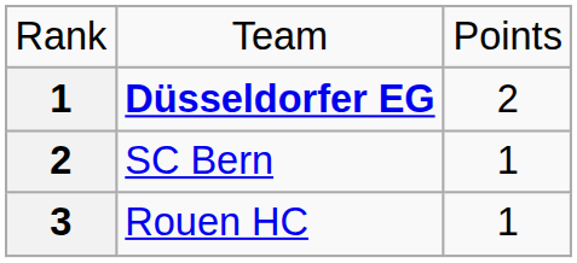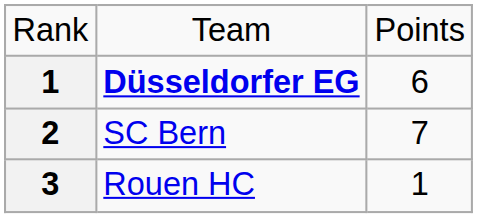Düsseldorfer EG | column 3: 2 -> 6
SC Bern | column 3: 1 -> 7
